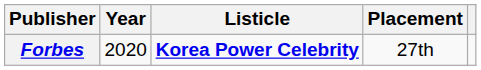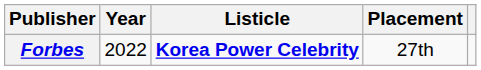Forbes | Year: 2020 -> 2022
